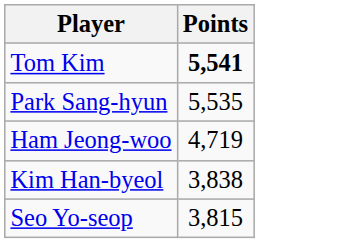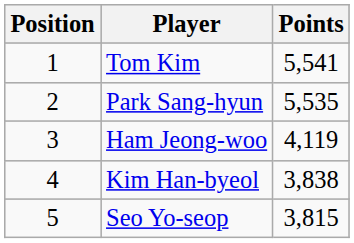+ column: Position | 1 | 2 | 3 | 4 | 5
Tom Kim | Points: bold -> normal
Ham Jeong-woo | Points: 4,719 -> 4,119
